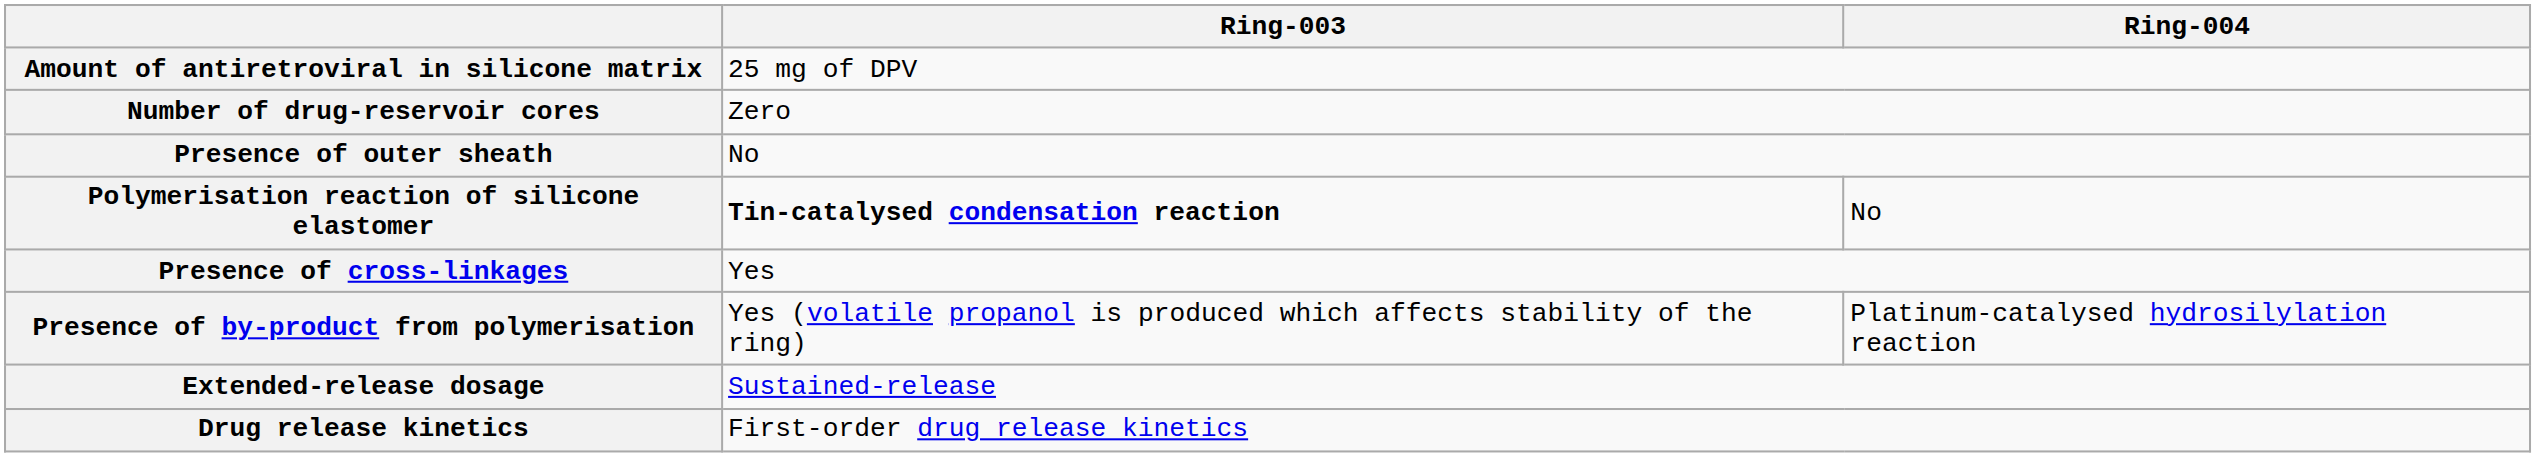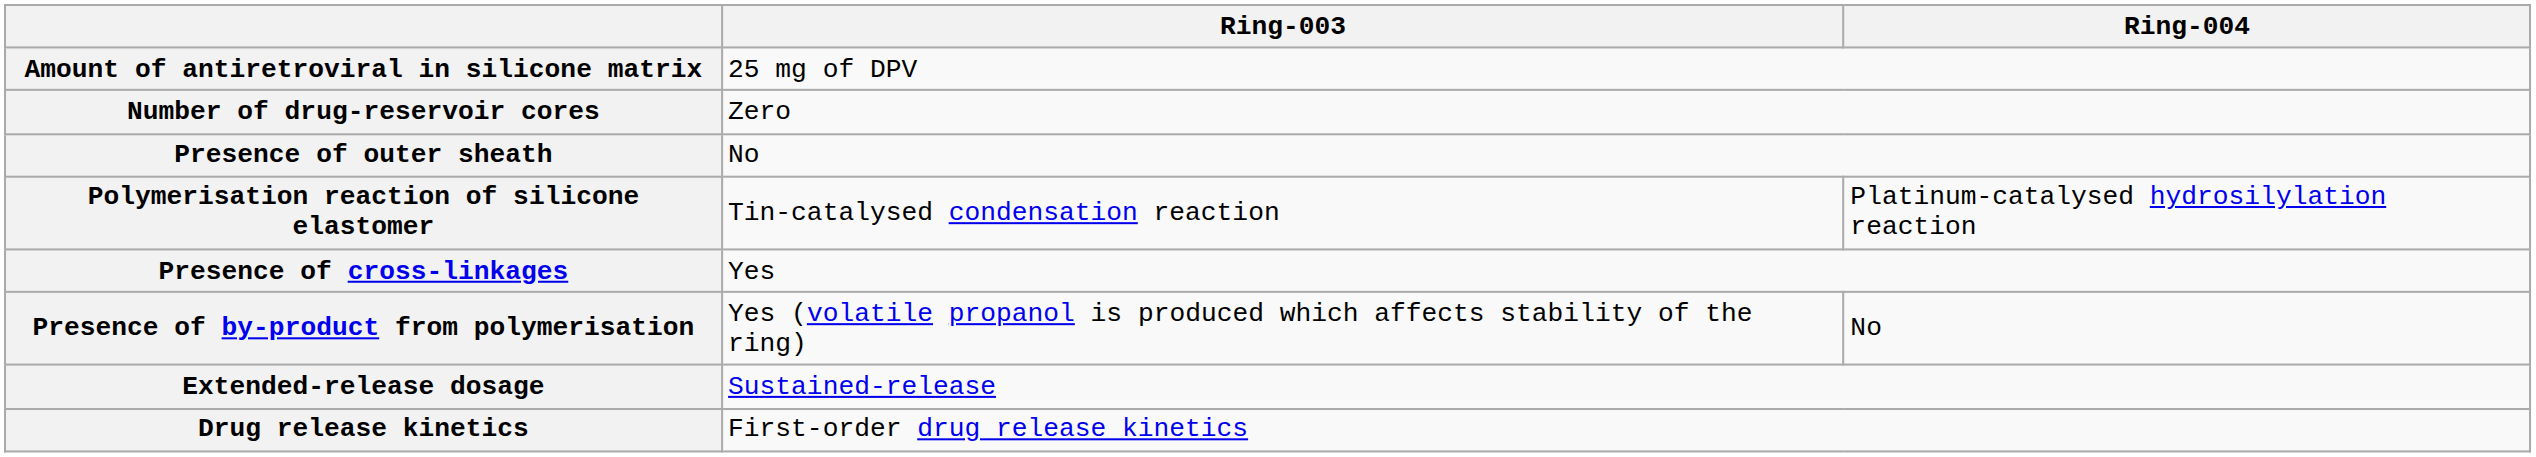Polymerisation reaction of silicone elastomer | Ring-003: bold -> normal
Polymerisation reaction of silicone elastomer | Ring-004: No -> Platinum-catalysed hydrosilylation reaction
Presence of by-product from polymerisation | Ring-004: Platinum-catalysed hydrosilylation reaction -> No
